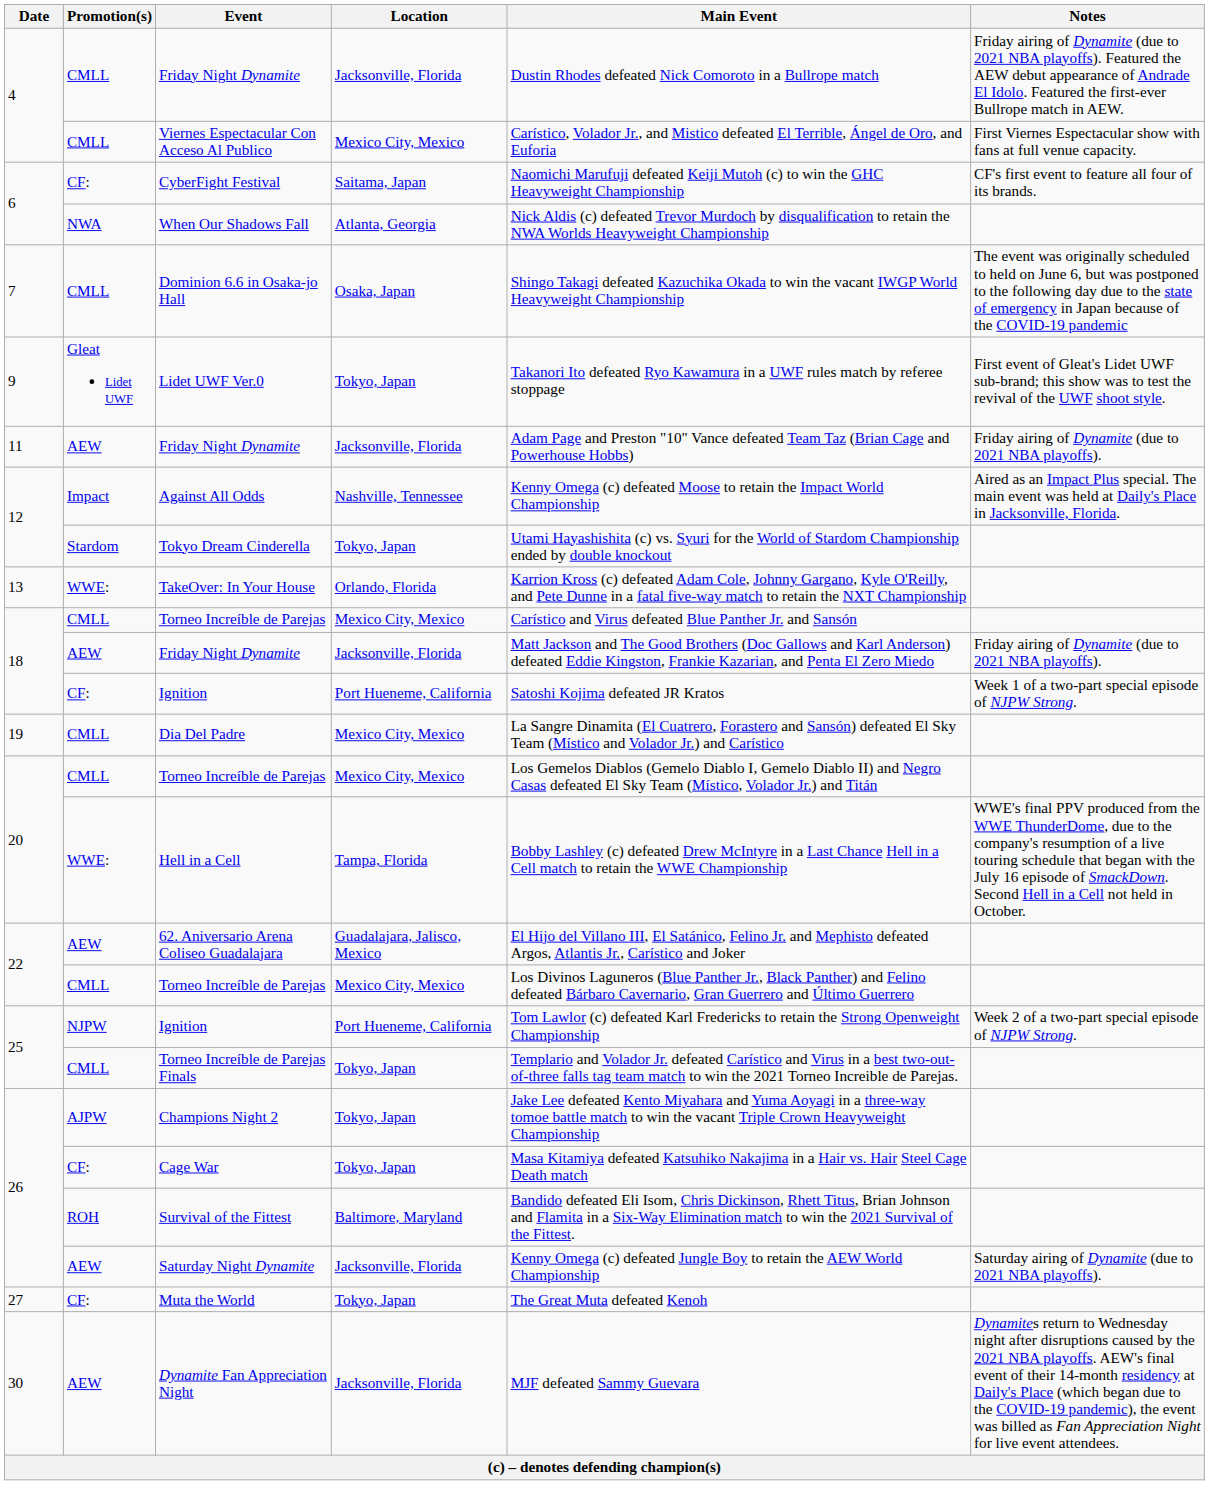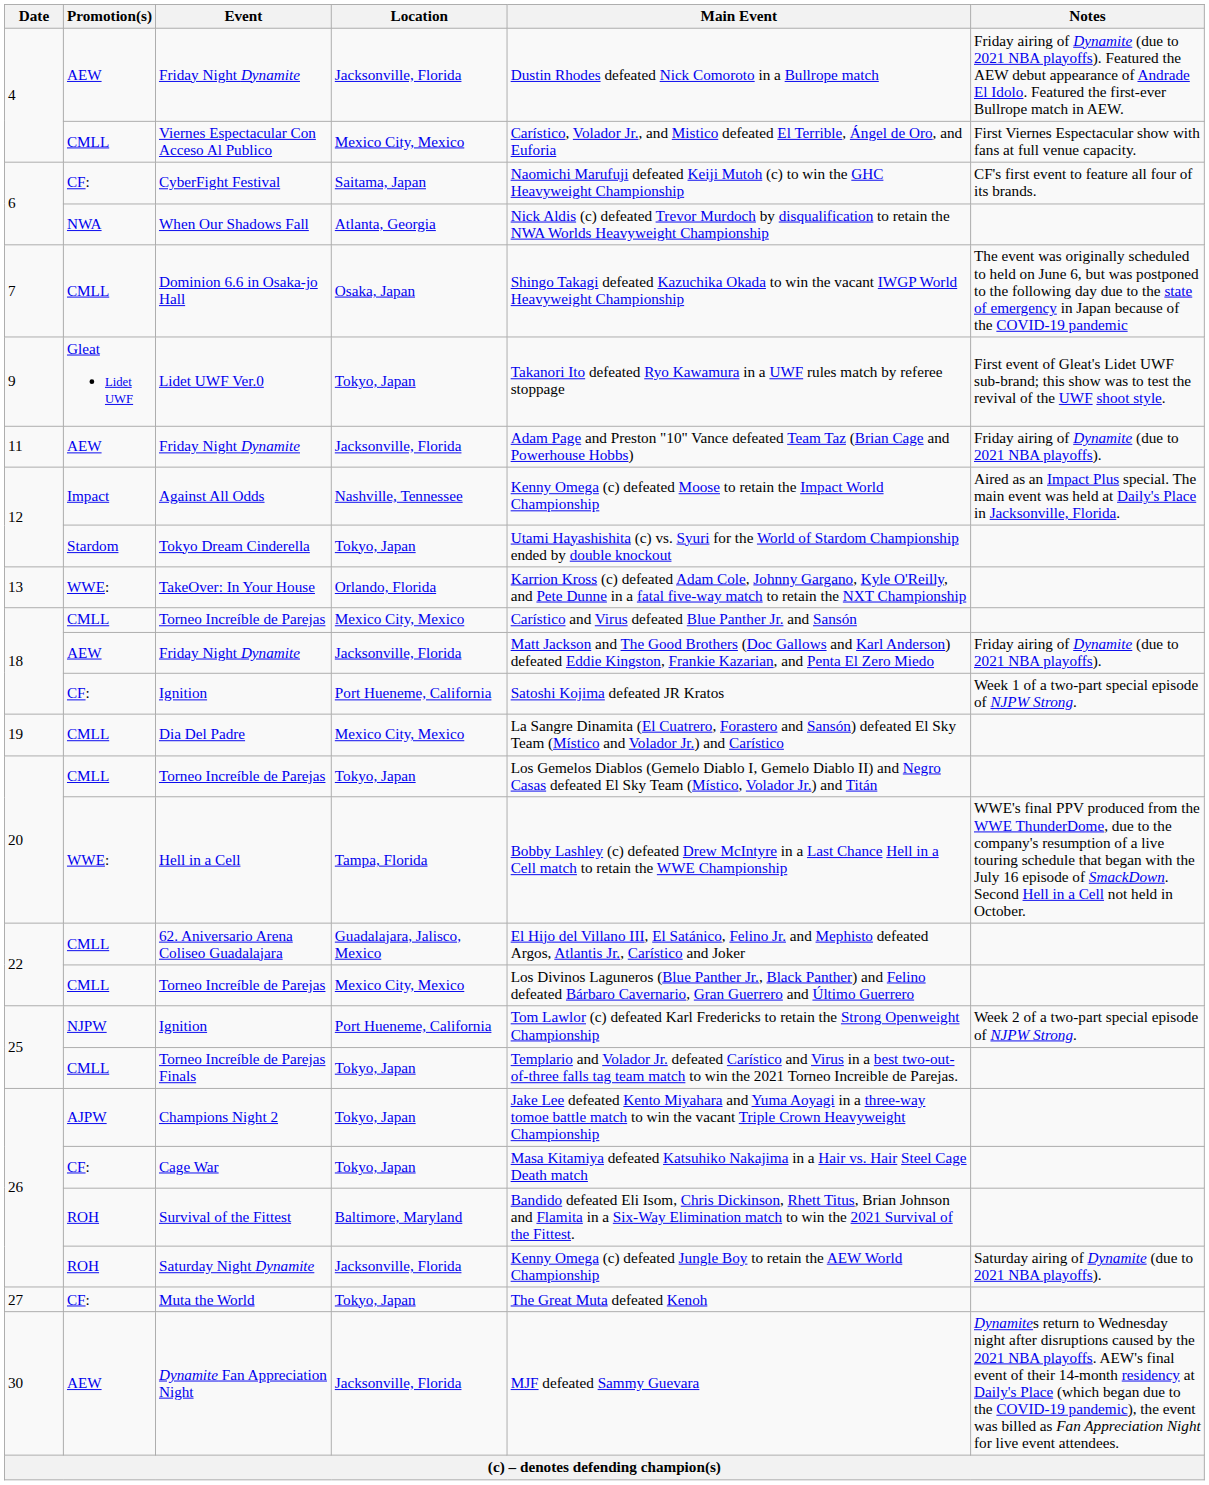4 / Friday Night Dynamite | Promotion(s): CMLL -> AEW
20 / Torneo Increíble de Parejas | Location: Mexico City, Mexico -> Tokyo, Japan
62. Aniversario Arena Coliseo Guadalajara | Promotion(s): AEW -> CMLL
Saturday Night Dynamite | Promotion(s): AEW -> ROH
